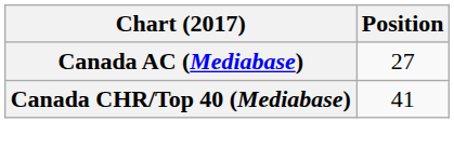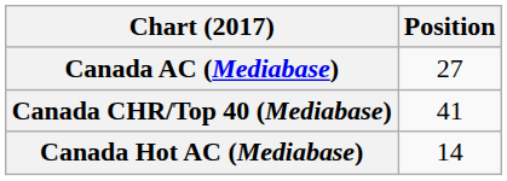+ row: Canada Hot AC (Mediabase) | 14
